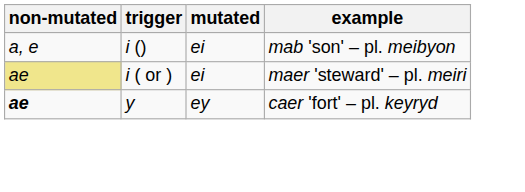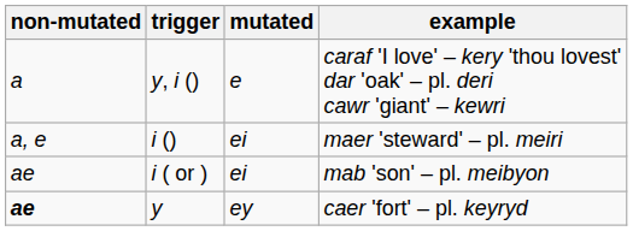+ row: a | y, i () | e | caraf 'I love' – kery 'thou lovest' dar 'oak' – pl. deri cawr 'giant' – kewri
i () | example: mab 'son' – pl. meibyon -> maer 'steward' – pl. meiri
i ( or ) | non-mutated: khaki background -> no background
i ( or ) | example: maer 'steward' – pl. meiri -> mab 'son' – pl. meibyon
